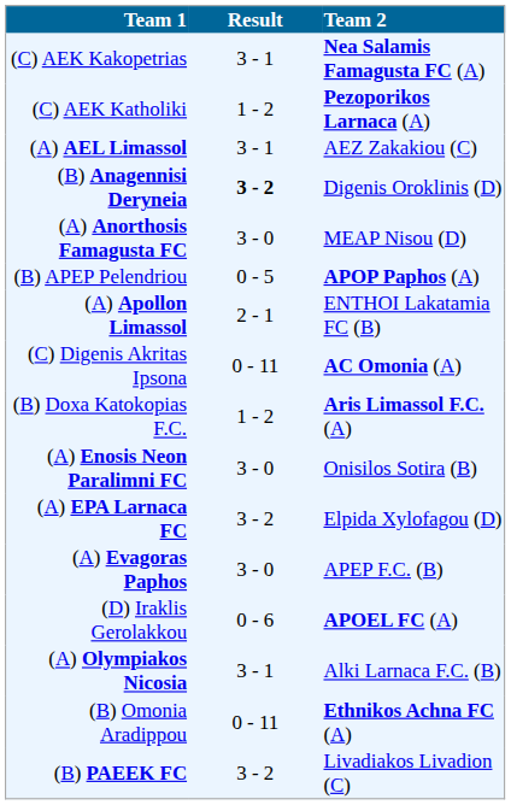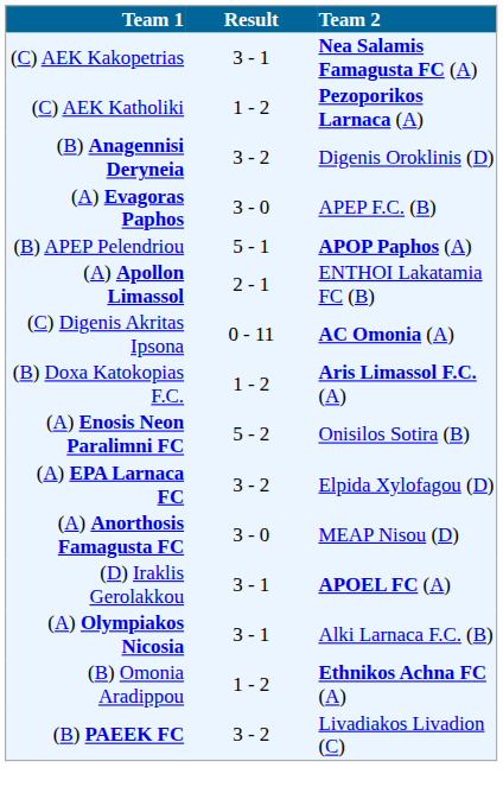- row: (A) AEL Limassol | 3 - 1 | AEZ Zakakiou (C)
(B) Anagennisi Deryneia | Result: bold -> normal
rows swapped: (A) Anorthosis Famagusta FC <-> (A) Evagoras Paphos
(B) APEP Pelendriou | Result: 0 - 5 -> 5 - 1
(A) Enosis Neon Paralimni FC | Result: 3 - 0 -> 5 - 2
(D) Iraklis Gerolakkou | Result: 0 - 6 -> 3 - 1
(B) Omonia Aradippou | Result: 0 - 11 -> 1 - 2
